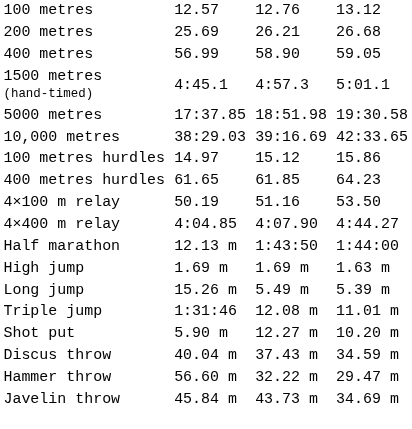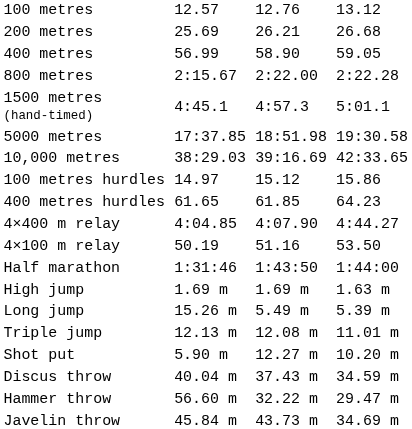+ row: 800 metres | 2:15.67 | 2:22.00 | 2:22.28
rows swapped: 4×100 m relay <-> 4×400 m relay
Half marathon | column 3: 12.13 m -> 1:31:46
Triple jump | column 3: 1:31:46 -> 12.13 m
